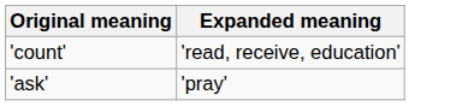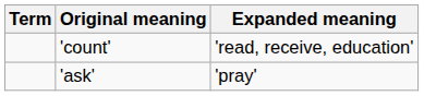+ column: Term
